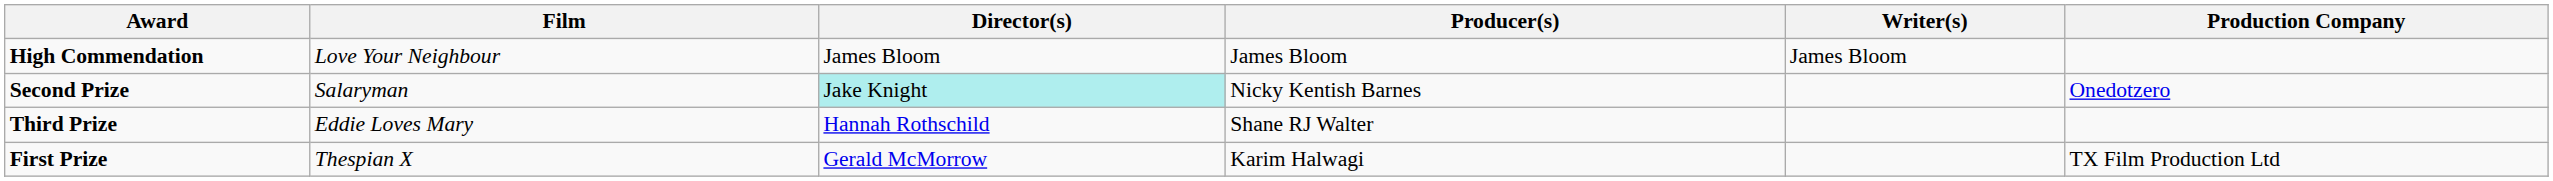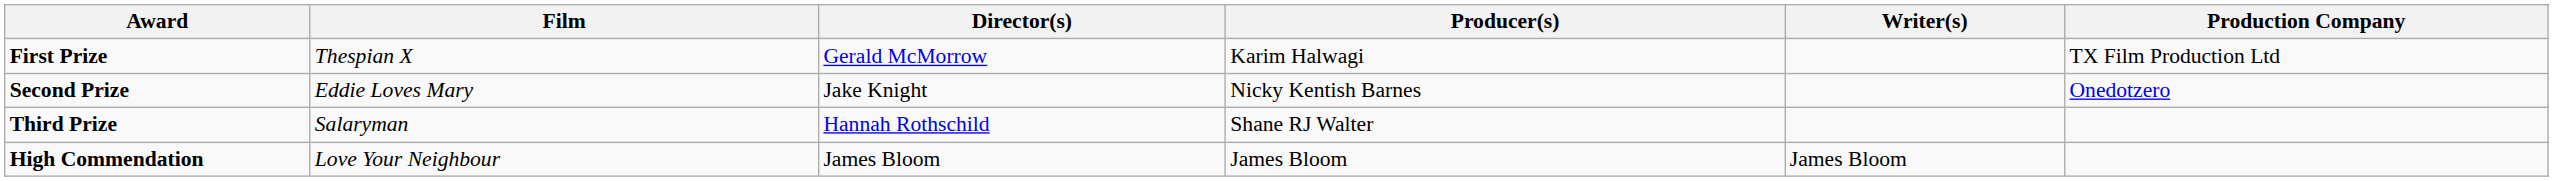rows swapped: First Prize <-> High Commendation
Second Prize | Film: Salaryman -> Eddie Loves Mary
Second Prize | Director(s): paleturquoise background -> no background
Third Prize | Film: Eddie Loves Mary -> Salaryman
